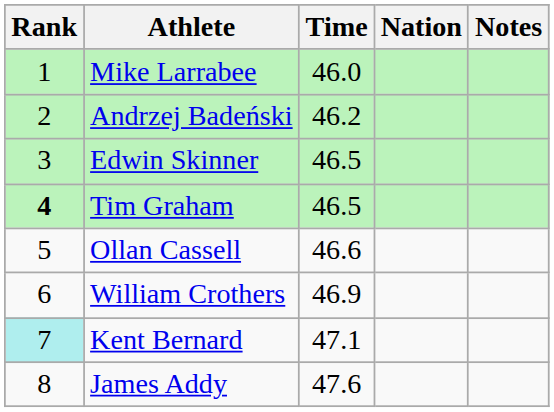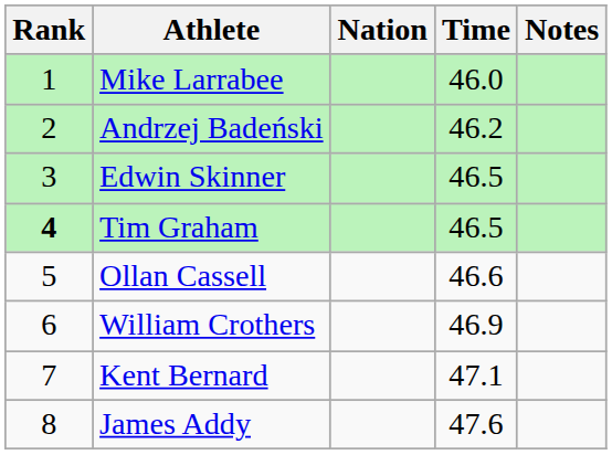columns swapped: Nation <-> Time
Kent Bernard | Rank: paleturquoise background -> no background
